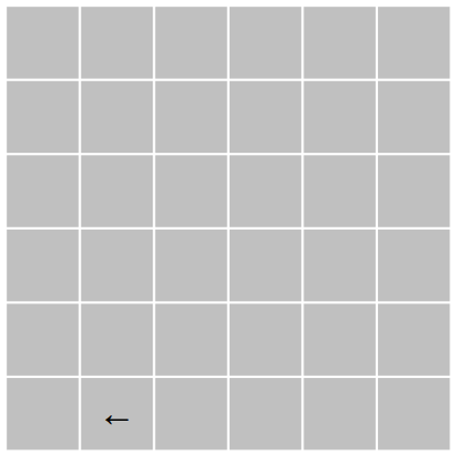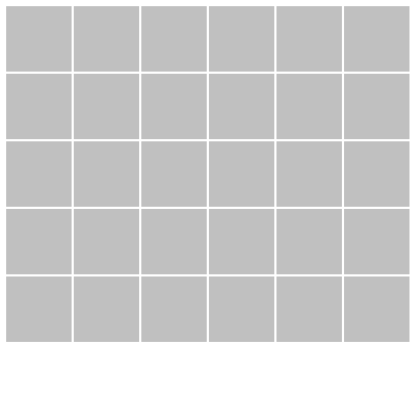- row: ←
